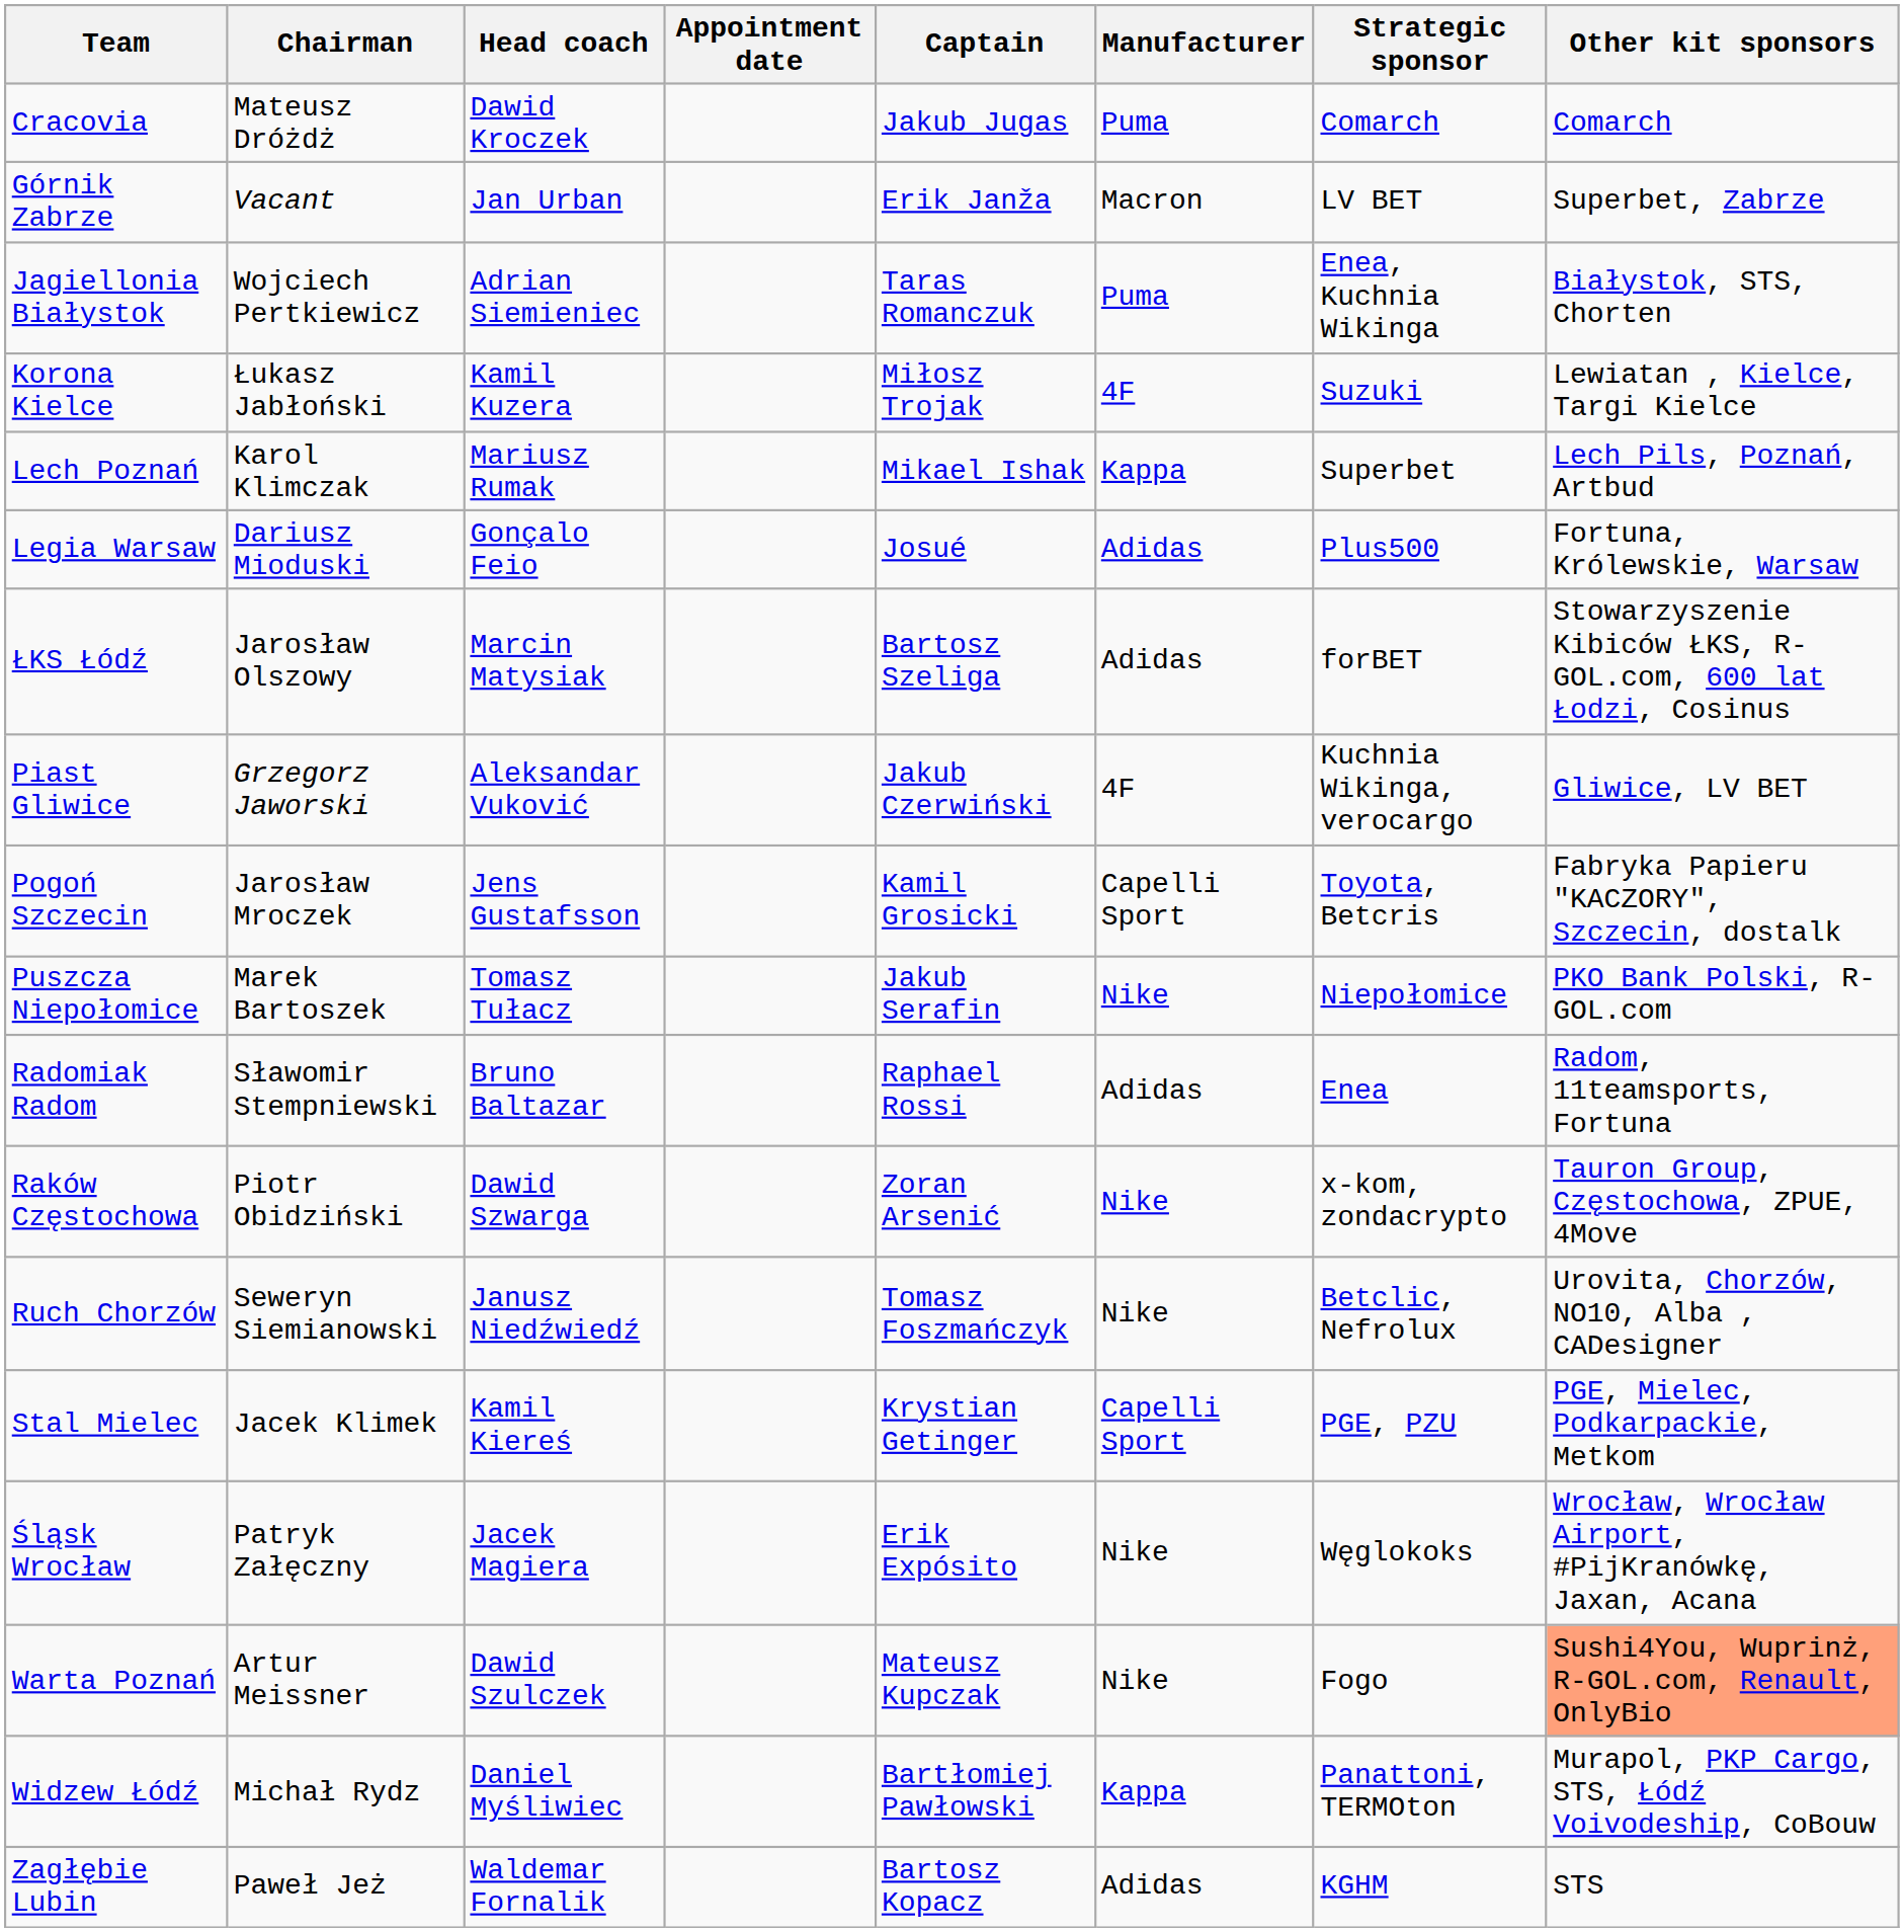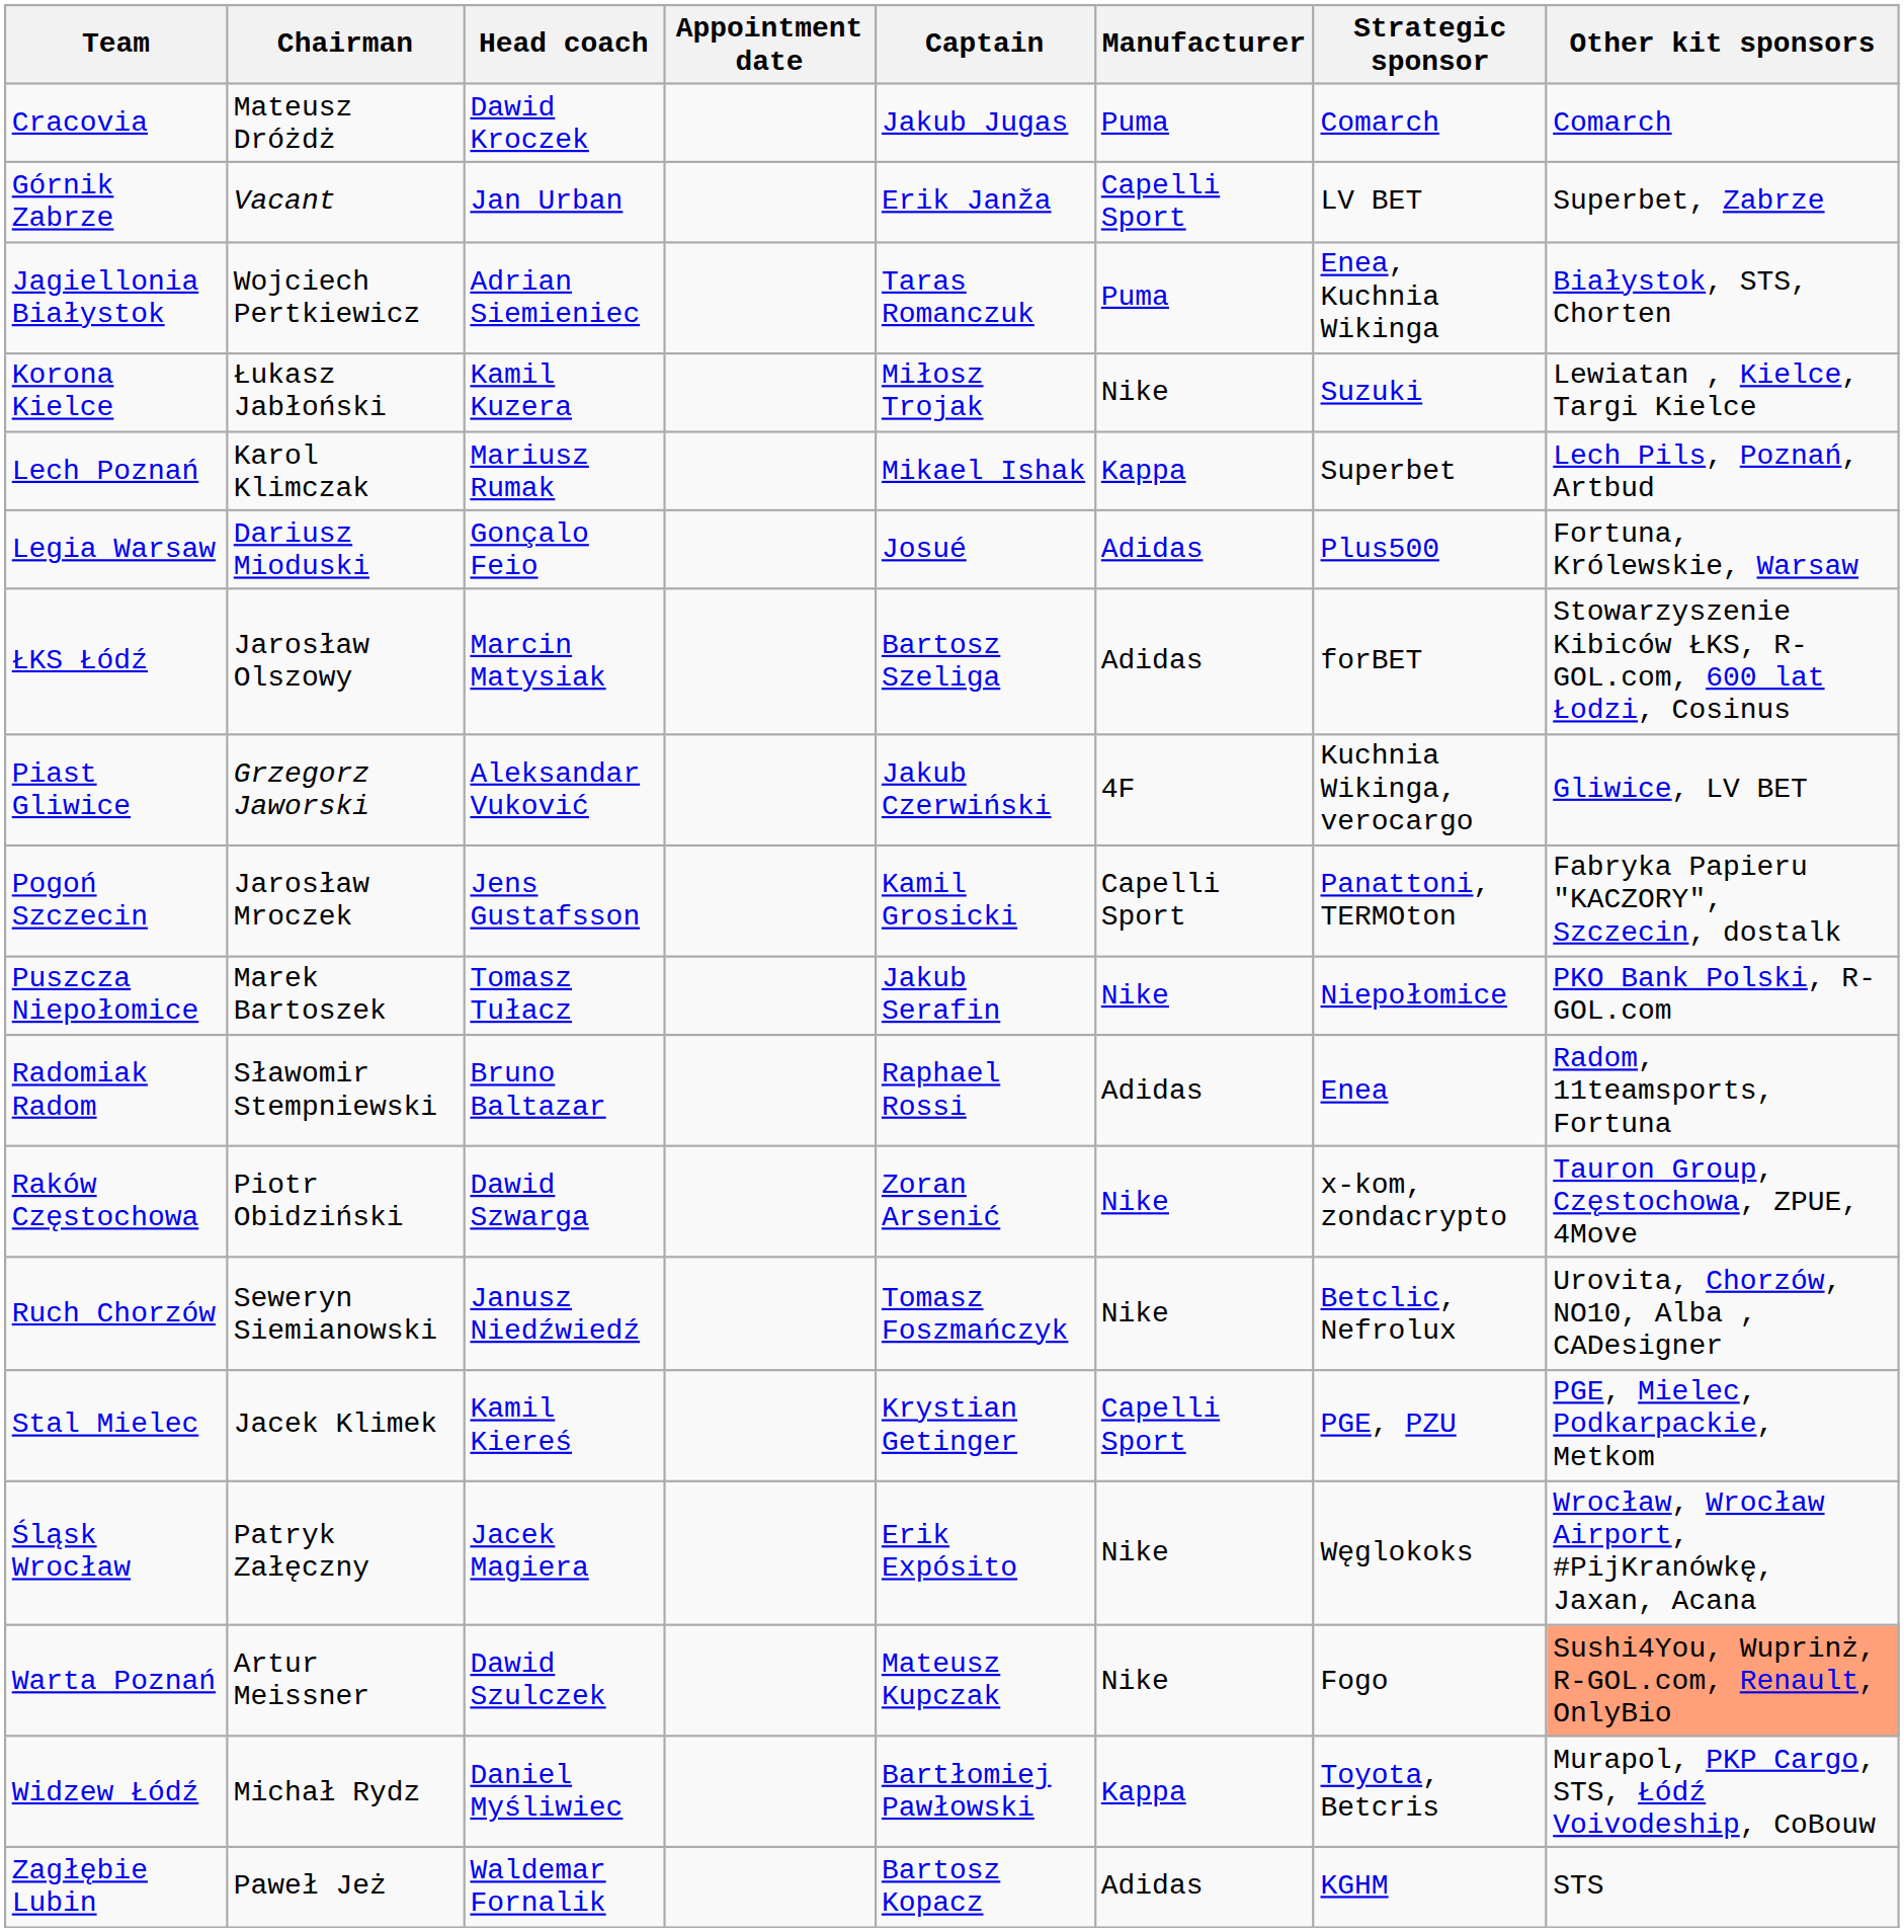Górnik Zabrze | Manufacturer: Macron -> Capelli Sport
Korona Kielce | Manufacturer: 4F -> Nike
Pogoń Szczecin | Strategic sponsor: Toyota, Betcris -> Panattoni, TERMOton
Widzew Łódź | Strategic sponsor: Panattoni, TERMOton -> Toyota, Betcris
